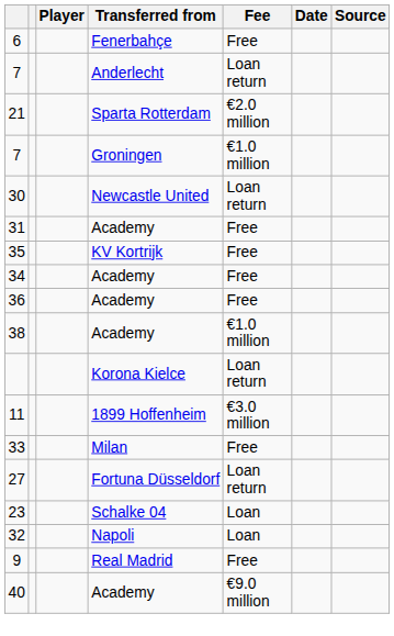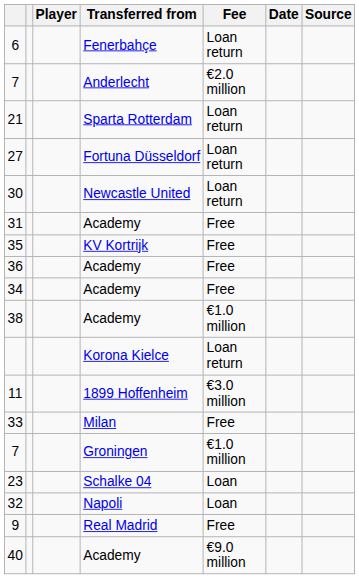6 | Fee: Free -> Loan return
7 / Anderlecht | Fee: Loan return -> €2.0 million
21 | Fee: €2.0 million -> Loan return
rows swapped: 27 <-> 7 / Groningen
rows swapped: 34 <-> 36
